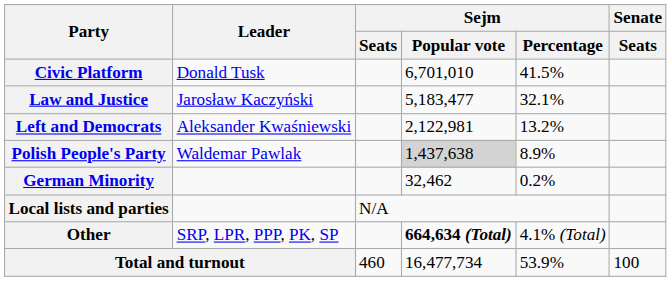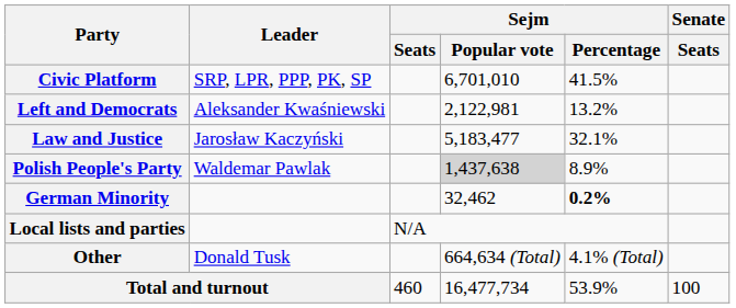Civic Platform | Leader: Donald Tusk -> SRP, LPR, PPP, PK, SP
rows swapped: Law and Justice <-> Left and Democrats
German Minority | Sejm / Percentage: normal -> bold
Other | Leader: SRP, LPR, PPP, PK, SP -> Donald Tusk
Other | Sejm / Popular vote: bold -> normal
